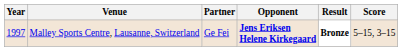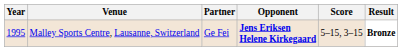columns swapped: Score <-> Result
Malley Sports Centre, Lausanne, Switzerland | Year: 1997 -> 1995
